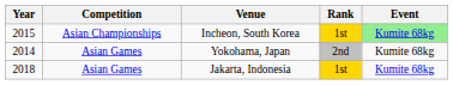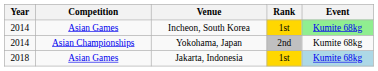Incheon, South Korea | Year: 2015 -> 2014
Incheon, South Korea | Competition: Asian Championships -> Asian Games
Yokohama, Japan | Competition: Asian Games -> Asian Championships
Jakarta, Indonesia | Event: no background -> lightblue background
